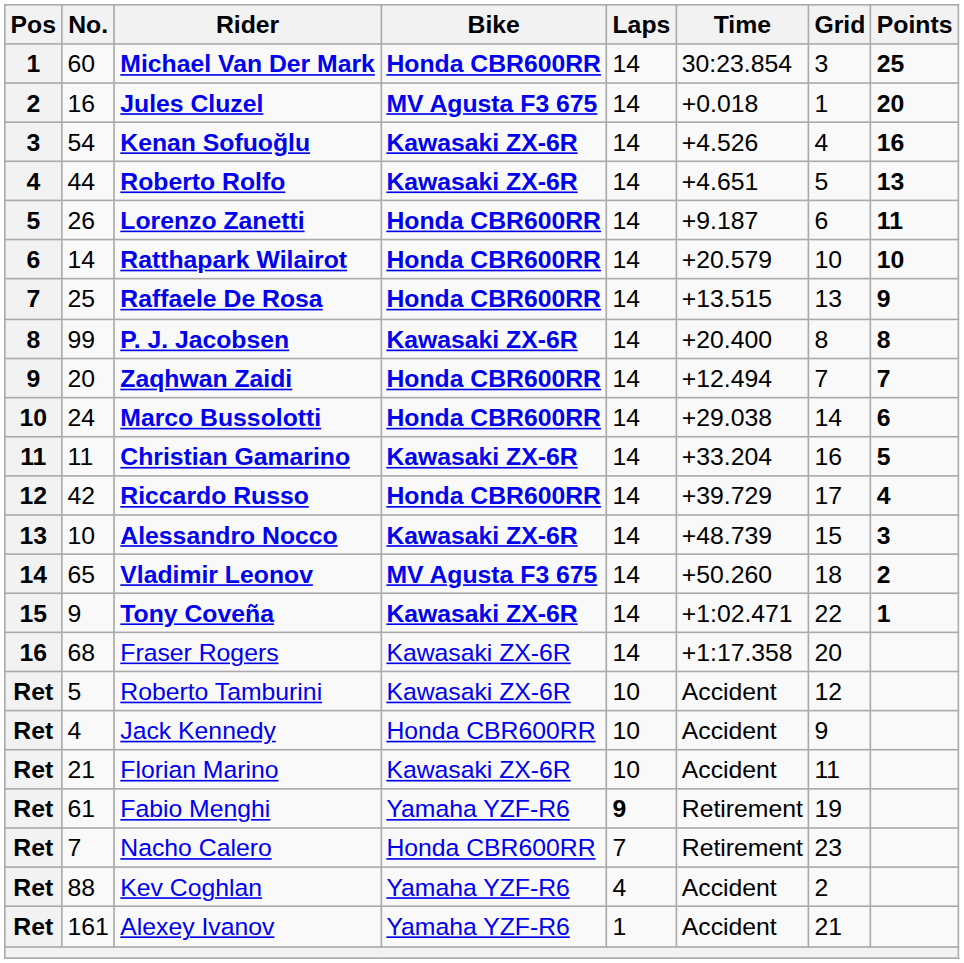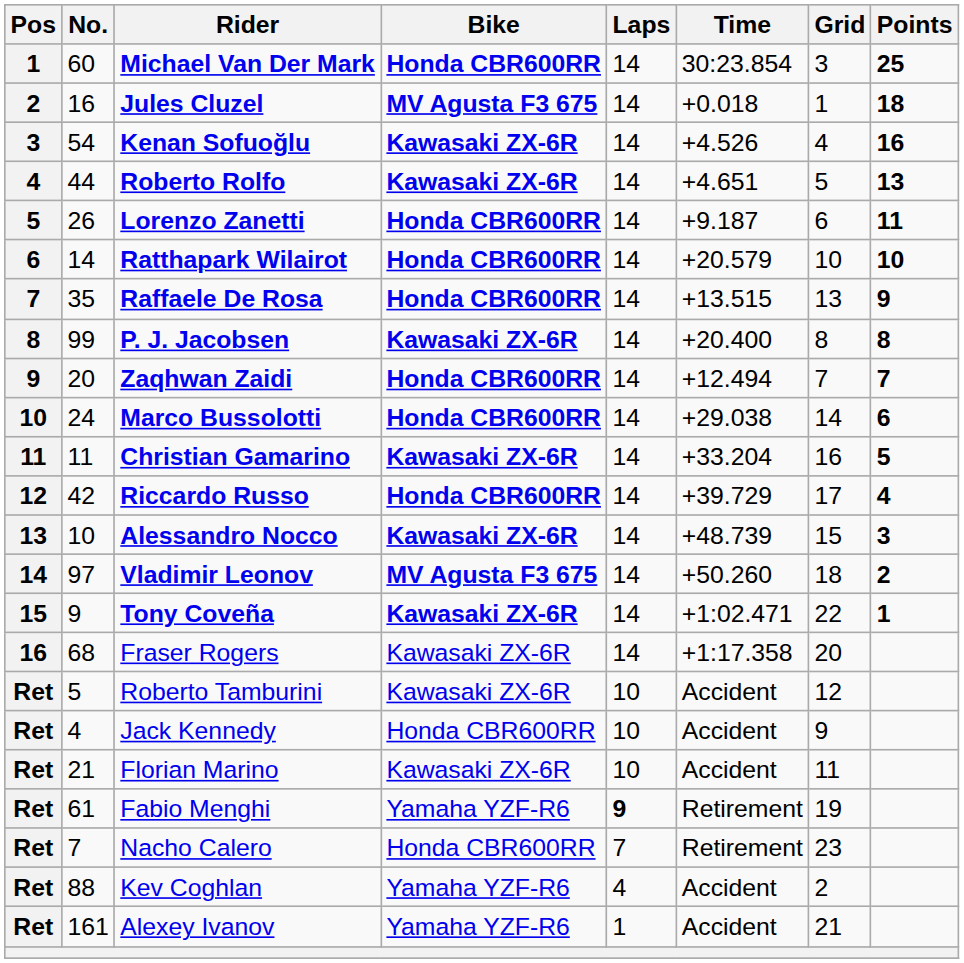Jules Cluzel | Points: 20 -> 18
Raffaele De Rosa | No.: 25 -> 35
Vladimir Leonov | No.: 65 -> 97
